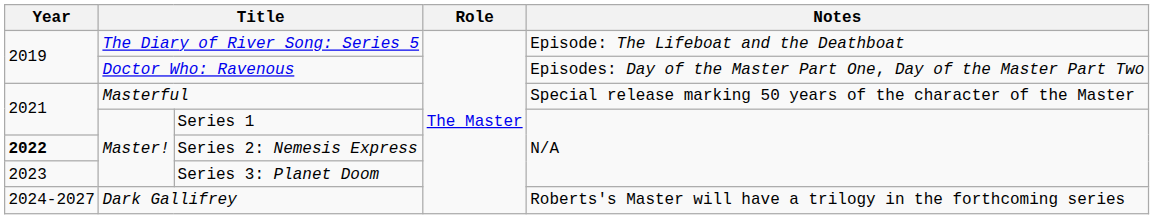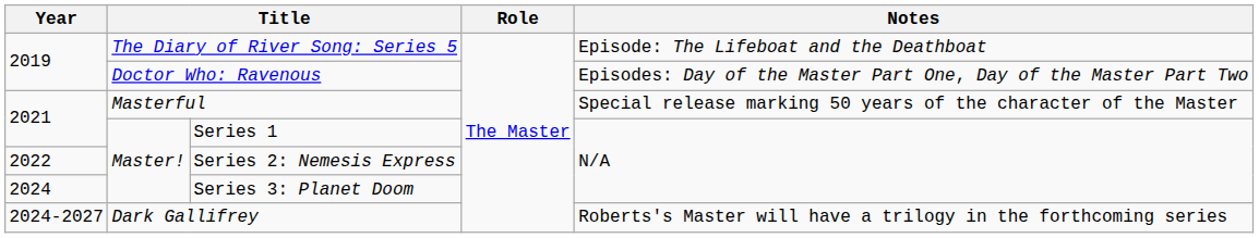Series 2: Nemesis Express | Year: bold -> normal
Series 3: Planet Doom | Year: 2023 -> 2024
